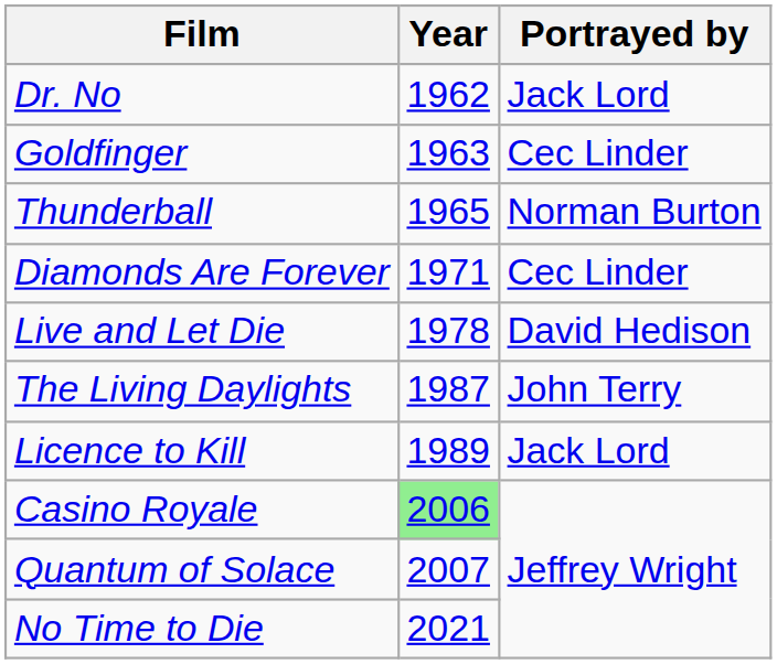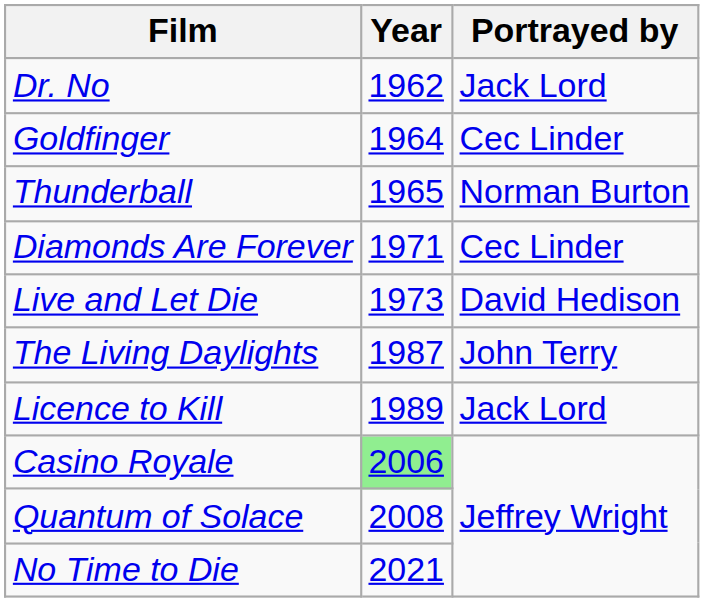Goldfinger | Year: 1963 -> 1964
Live and Let Die | Year: 1978 -> 1973
Quantum of Solace | Year: 2007 -> 2008
